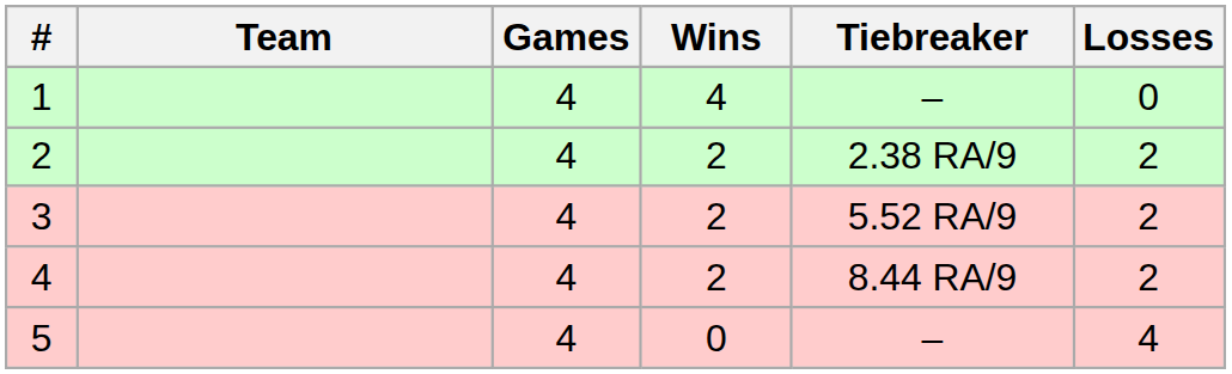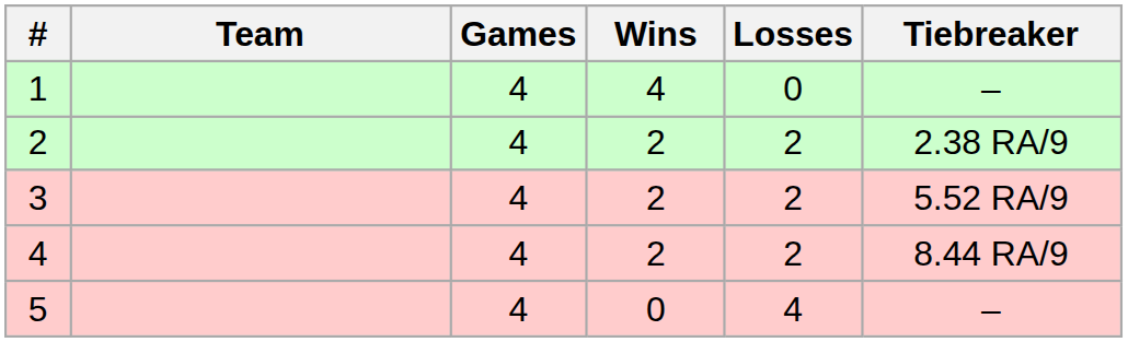columns swapped: Losses <-> Tiebreaker
